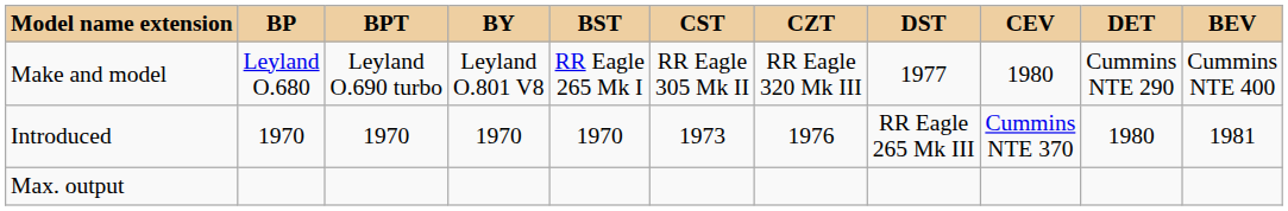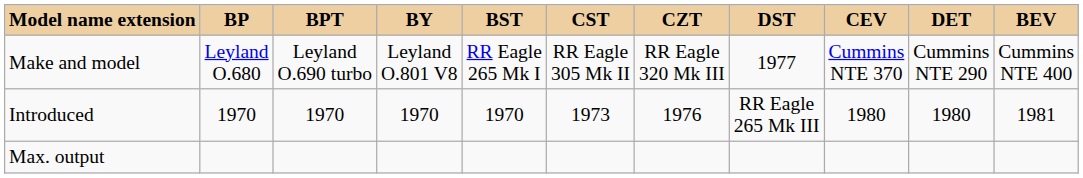Make and model | CEV: 1980 -> Cummins NTE 370
Introduced | CEV: Cummins NTE 370 -> 1980
